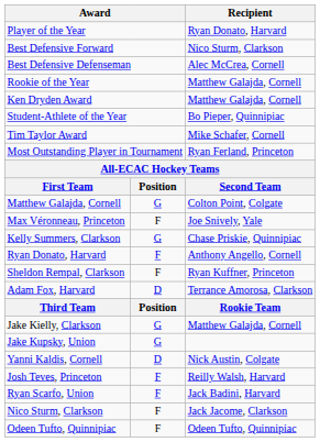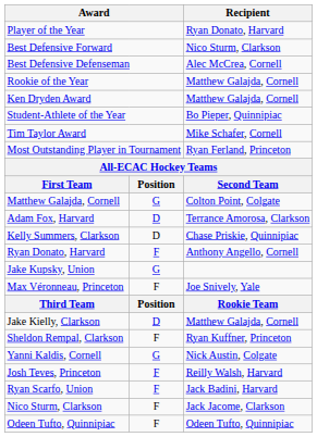rows swapped: Adam Fox, Harvard <-> Max Véronneau, Princeton
Kelly Summers, Clarkson | column 2: G -> D
rows swapped: Sheldon Rempal, Clarkson <-> Jake Kupsky, Union
Jake Kielly, Clarkson | column 2: G -> D
Yanni Kaldis, Cornell | column 2: D -> G
